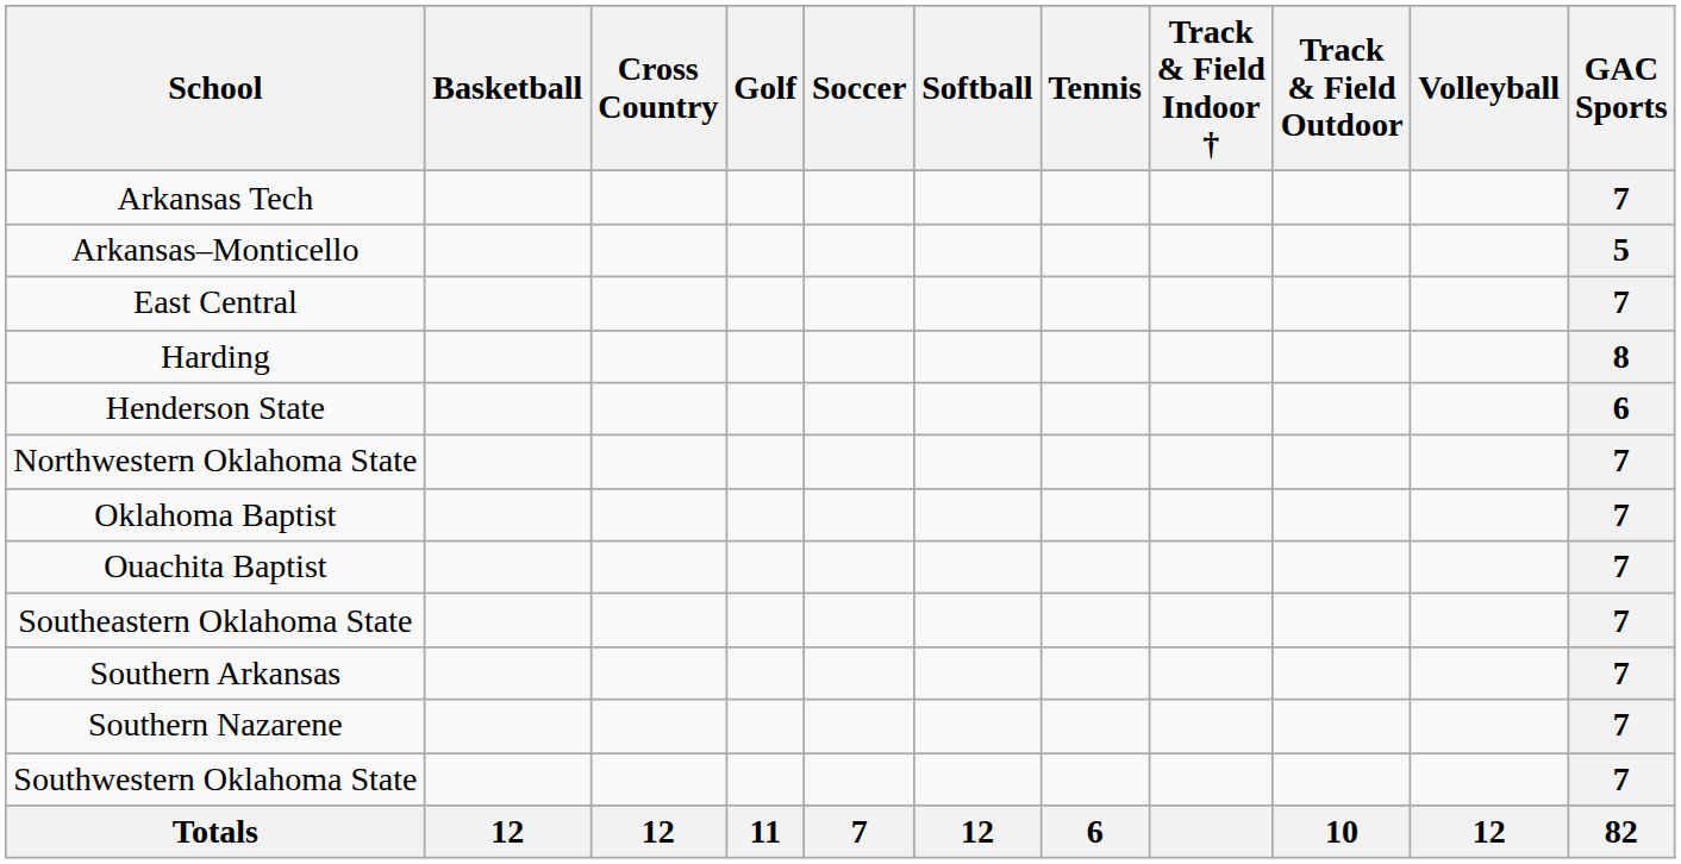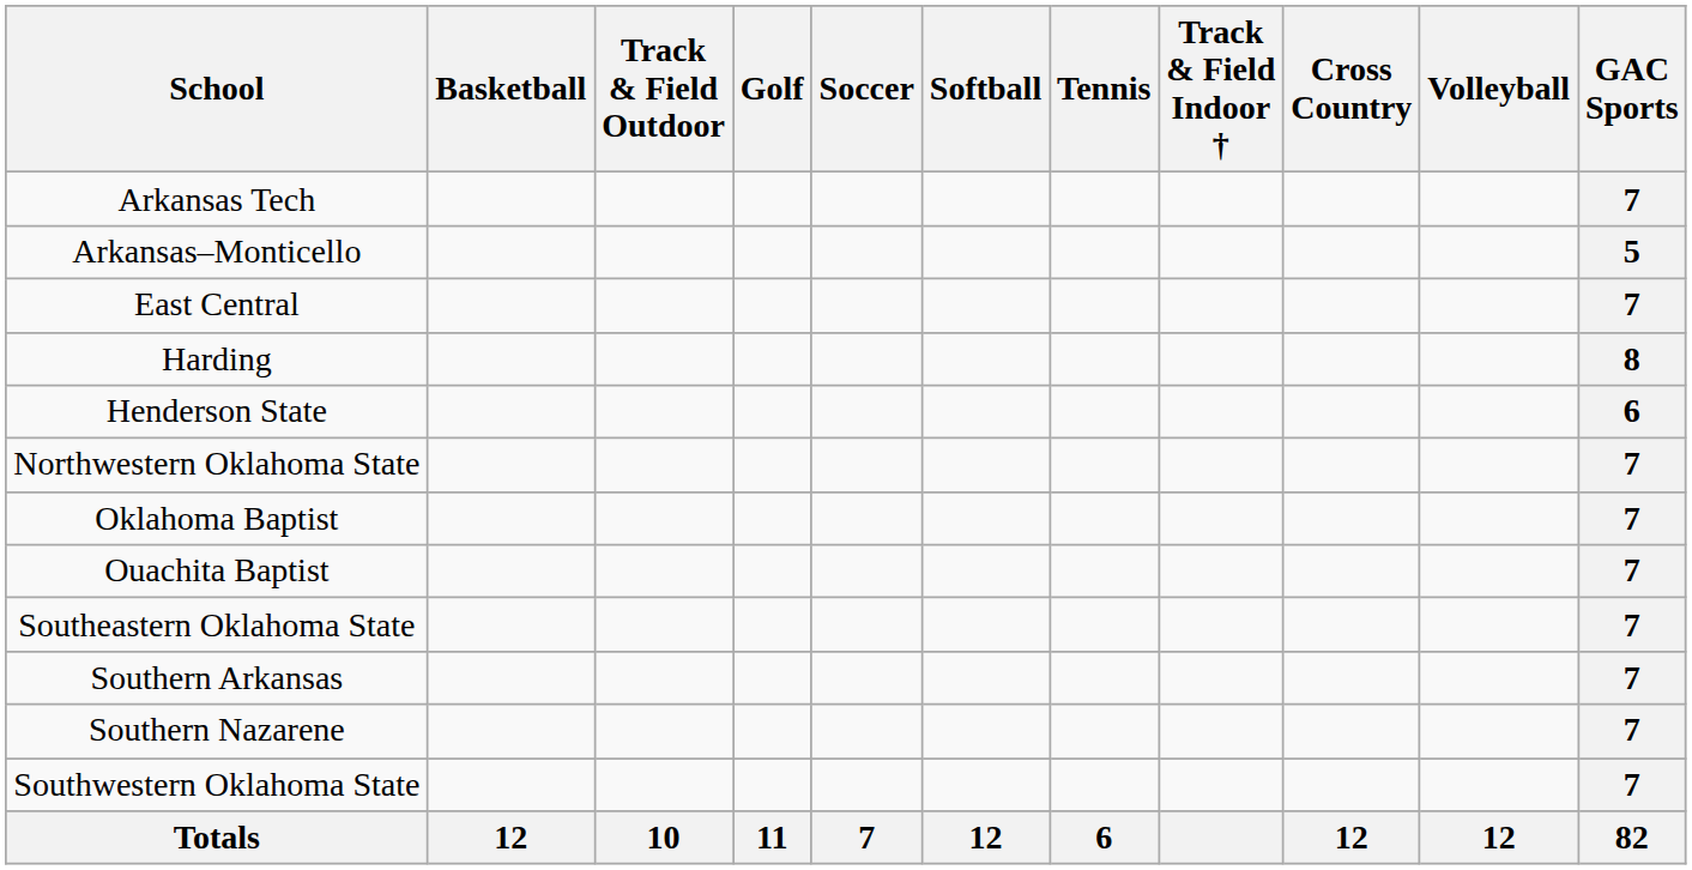columns swapped: Cross Country <-> Track & Field Outdoor
